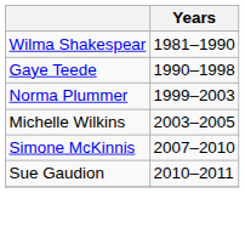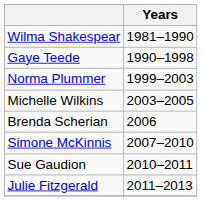+ row: Brenda Scherian | 2006
+ row: Julie Fitzgerald | 2011–2013
